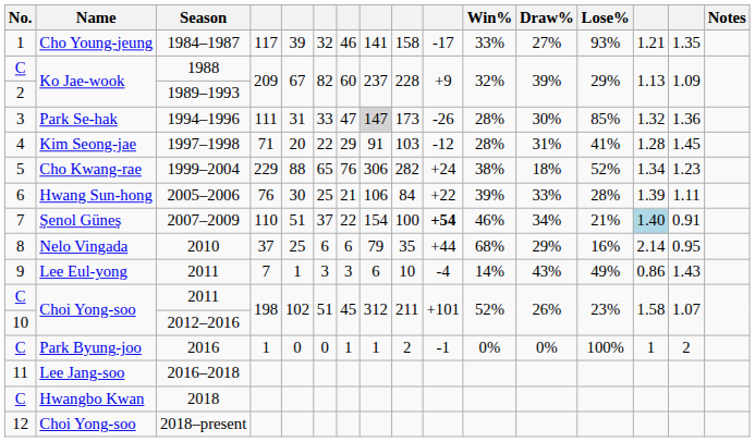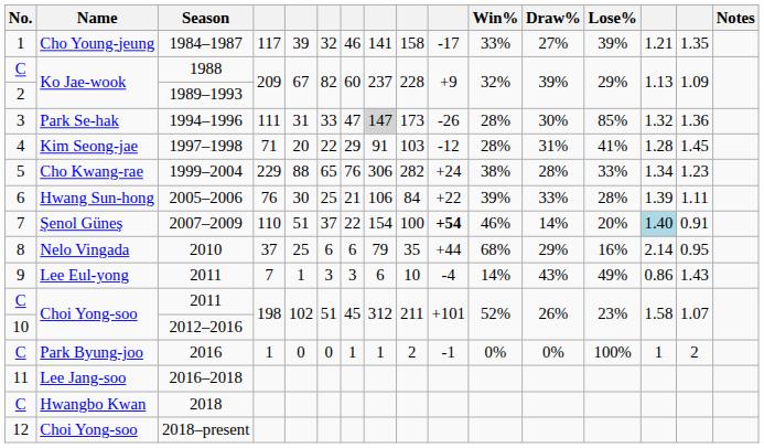1984–1987 | Lose%: 93% -> 39%
1999–2004 | Draw%: 18% -> 28%
1999–2004 | Lose%: 52% -> 33%
2007–2009 | Draw%: 34% -> 14%
2007–2009 | Lose%: 21% -> 20%
